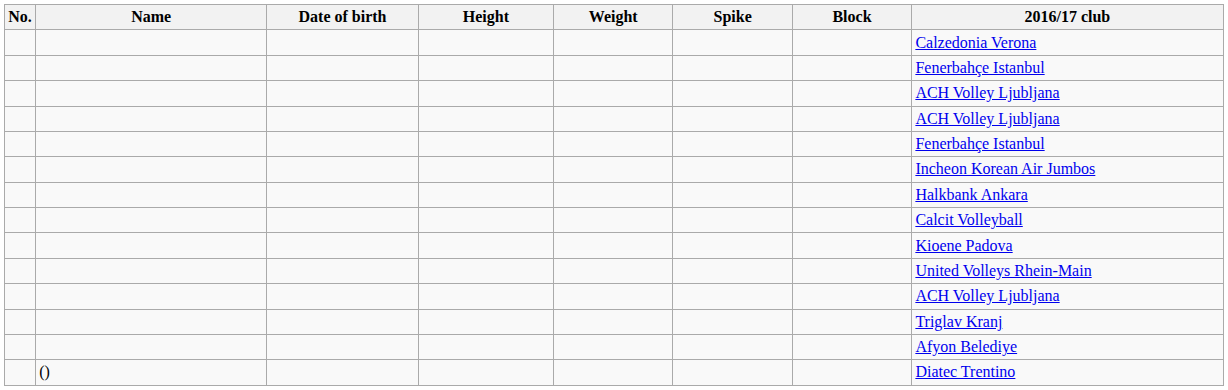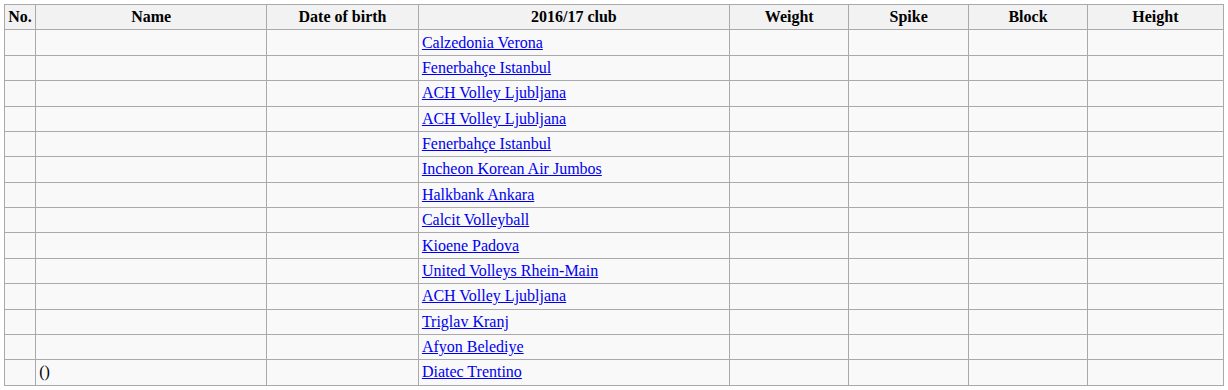columns swapped: Height <-> 2016/17 club
